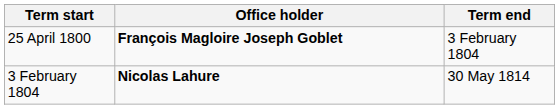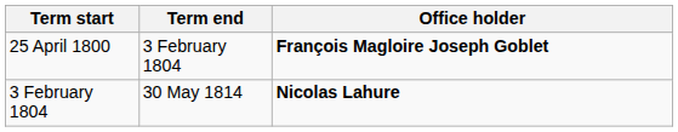columns swapped: Term end <-> Office holder
